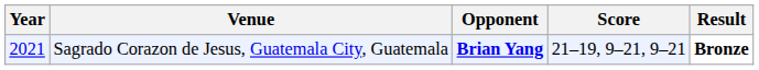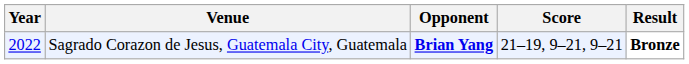Sagrado Corazon de Jesus, Guatemala City, Guatemala | Year: 2021 -> 2022
